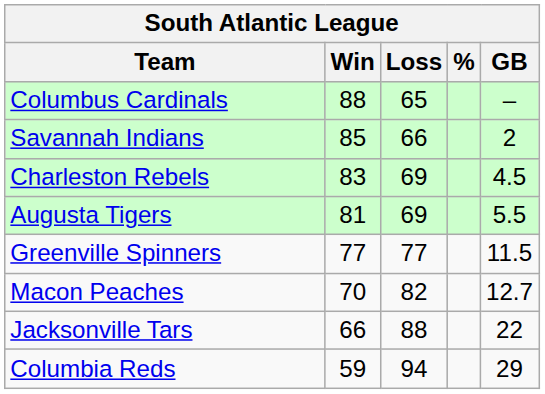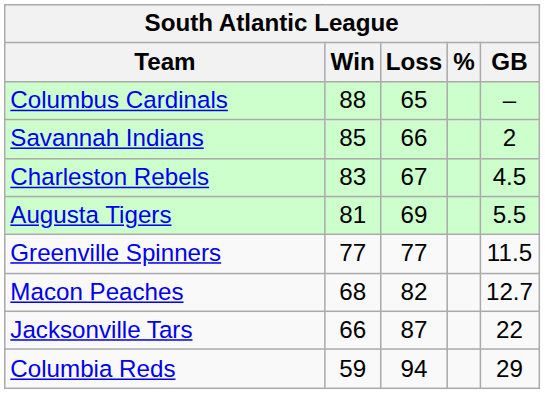Charleston Rebels | Loss: 69 -> 67
Macon Peaches | Win: 70 -> 68
Jacksonville Tars | Loss: 88 -> 87
